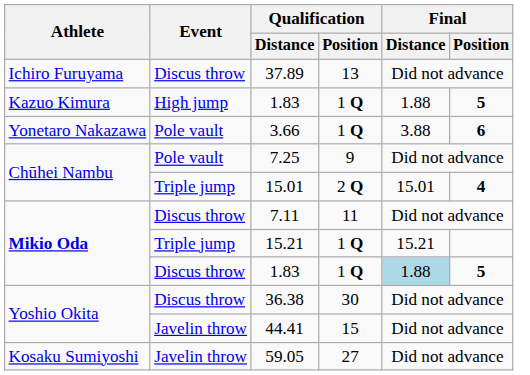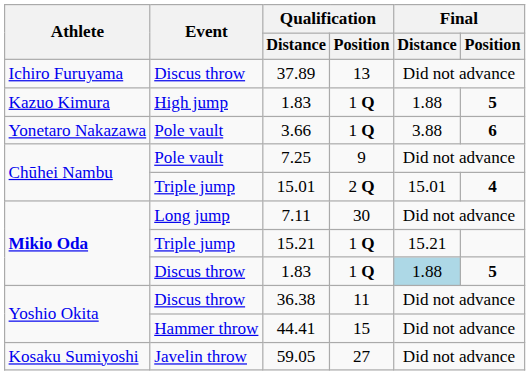7.11 | Event: Discus throw -> Long jump
7.11 | Qualification / Position: 11 -> 30
36.38 | Qualification / Position: 30 -> 11
44.41 | Event: Javelin throw -> Hammer throw
